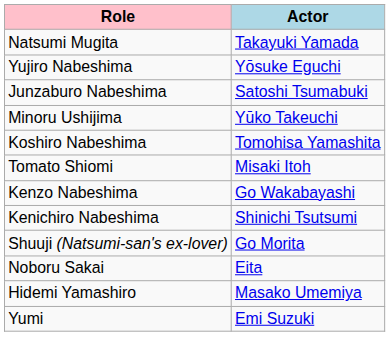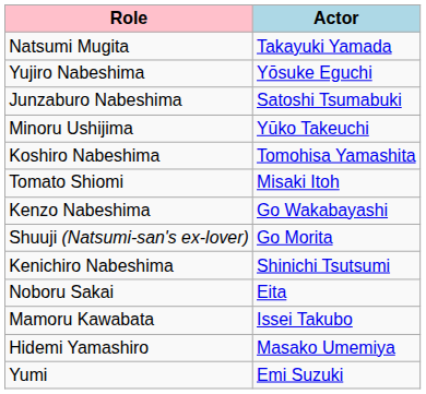rows swapped: Kenichiro Nabeshima <-> Shuuji (Natsumi-san's ex-lover)
+ row: Mamoru Kawabata | Issei Takubo
